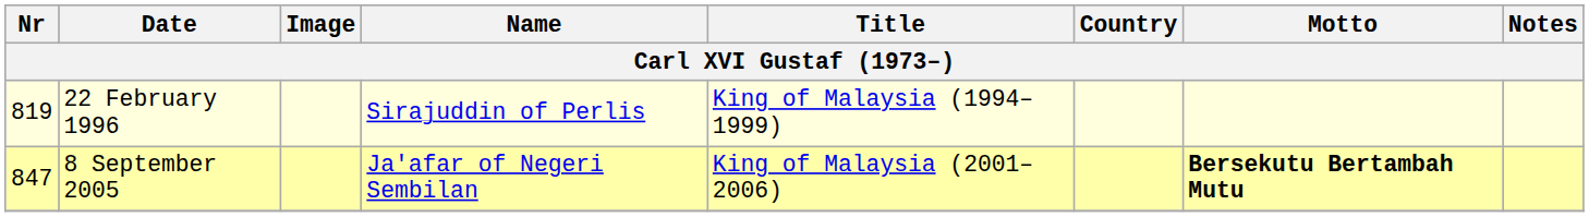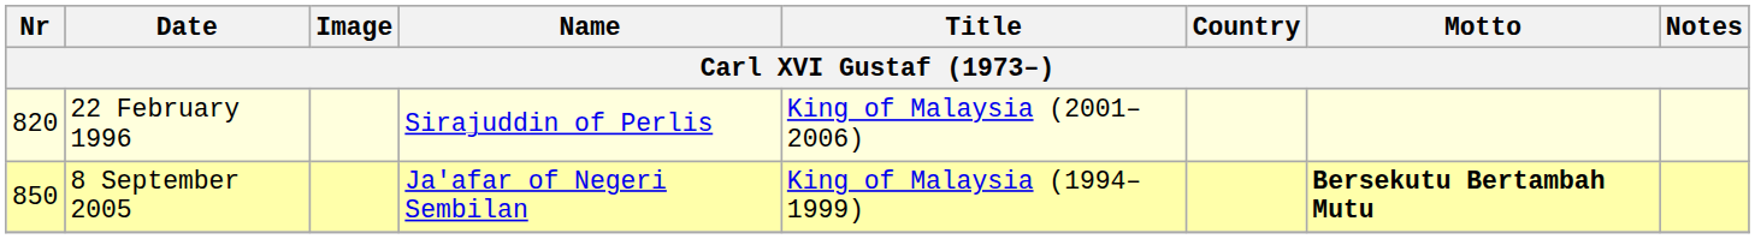22 February 1996 | Nr: 819 -> 820
22 February 1996 | Title: King of Malaysia (1994–1999) -> King of Malaysia (2001–2006)
8 September 2005 | Nr: 847 -> 850
8 September 2005 | Title: King of Malaysia (2001–2006) -> King of Malaysia (1994–1999)
